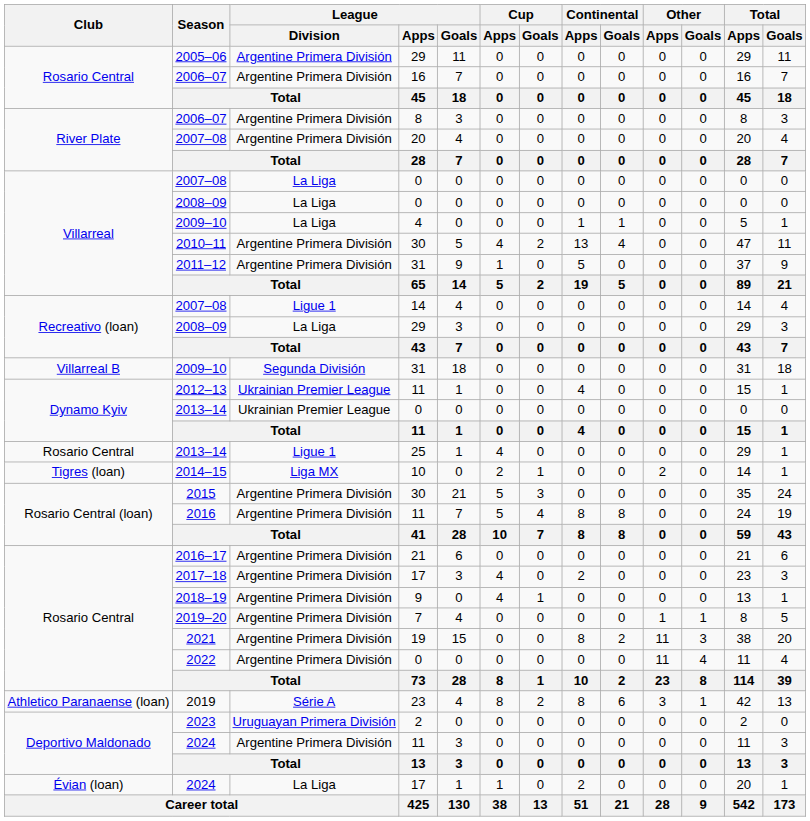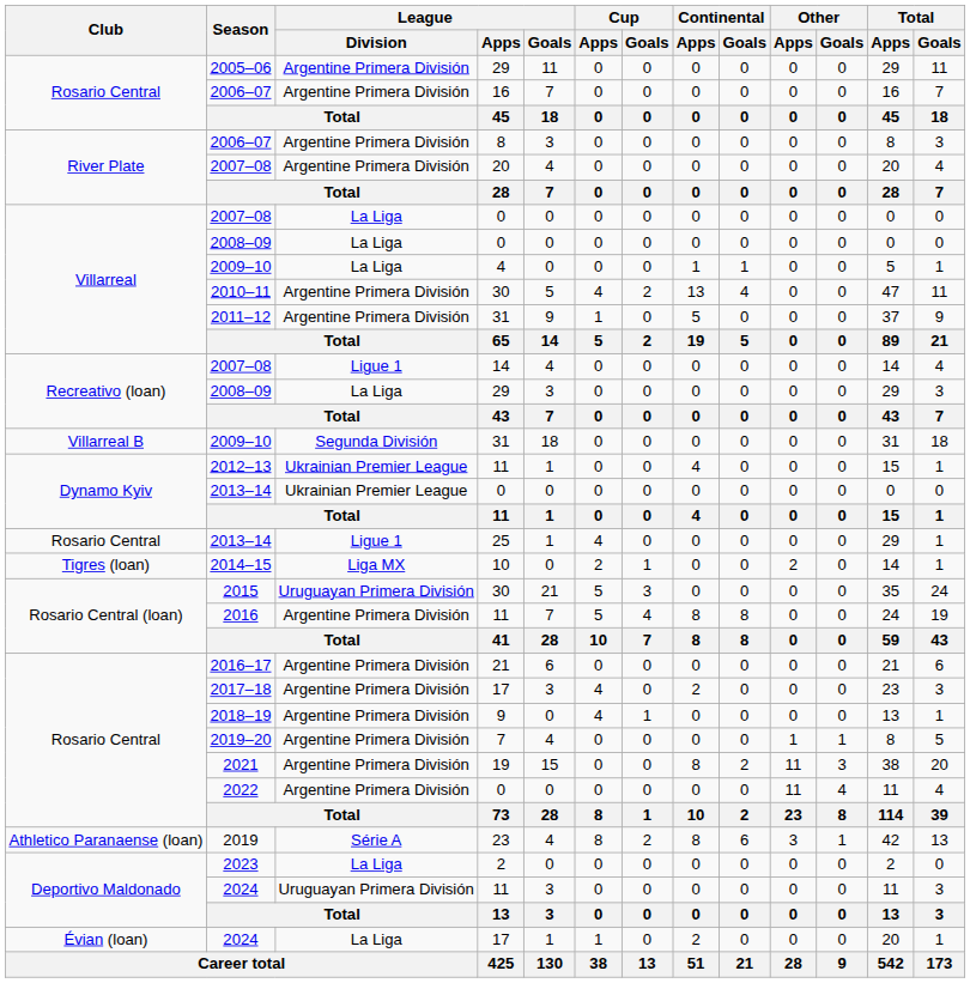2015 | League / Division: Argentine Primera División -> Uruguayan Primera División
2023 | League / Division: Uruguayan Primera División -> La Liga
2024 / 11 | League / Division: Argentine Primera División -> Uruguayan Primera División
